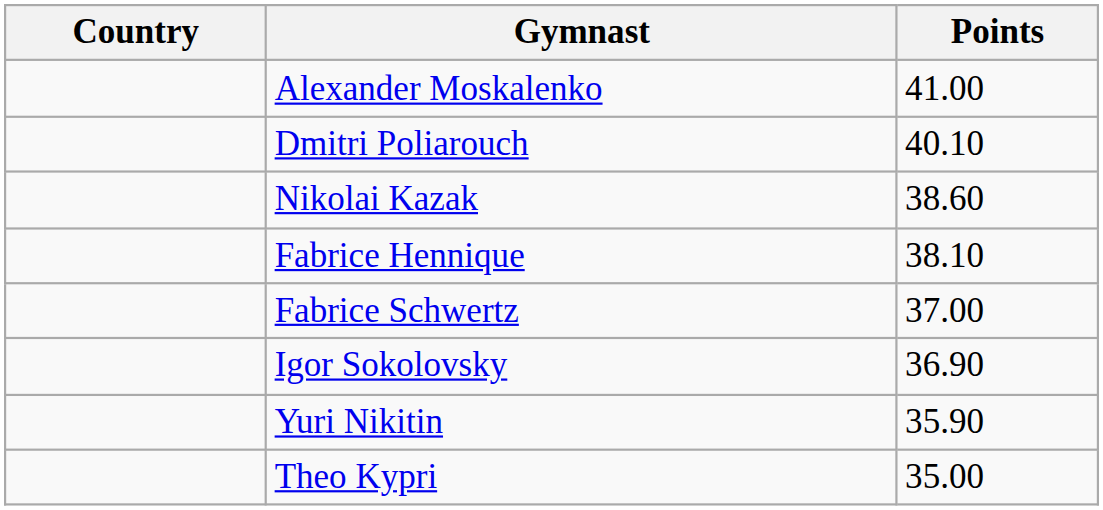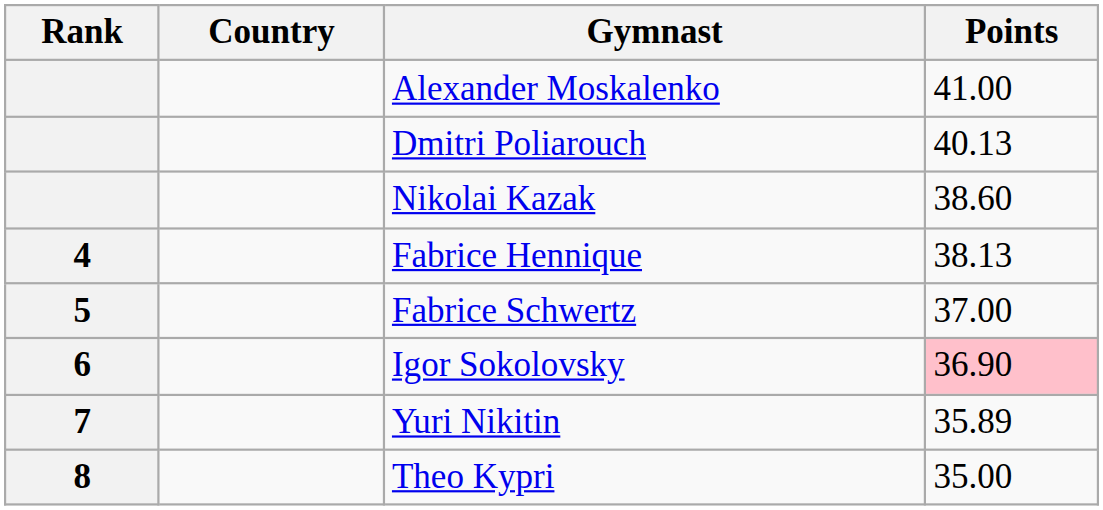+ column: Rank | 4 | 5 | 6 | 7 | 8
Dmitri Poliarouch | Points: 40.10 -> 40.13
Fabrice Hennique | Points: 38.10 -> 38.13
Igor Sokolovsky | Points: no background -> pink background
Yuri Nikitin | Points: 35.90 -> 35.89
